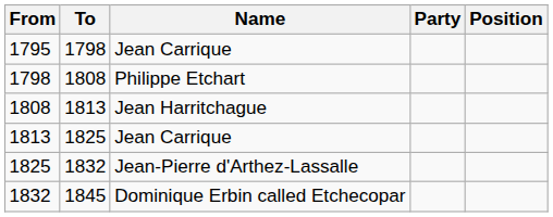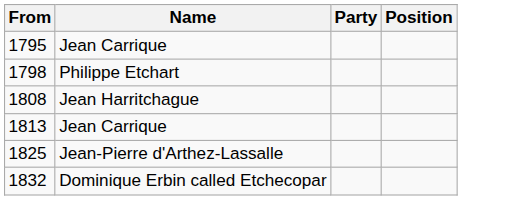- column: To | 1798 | 1808 | 1813 | 1825 | 1832 | 1845
